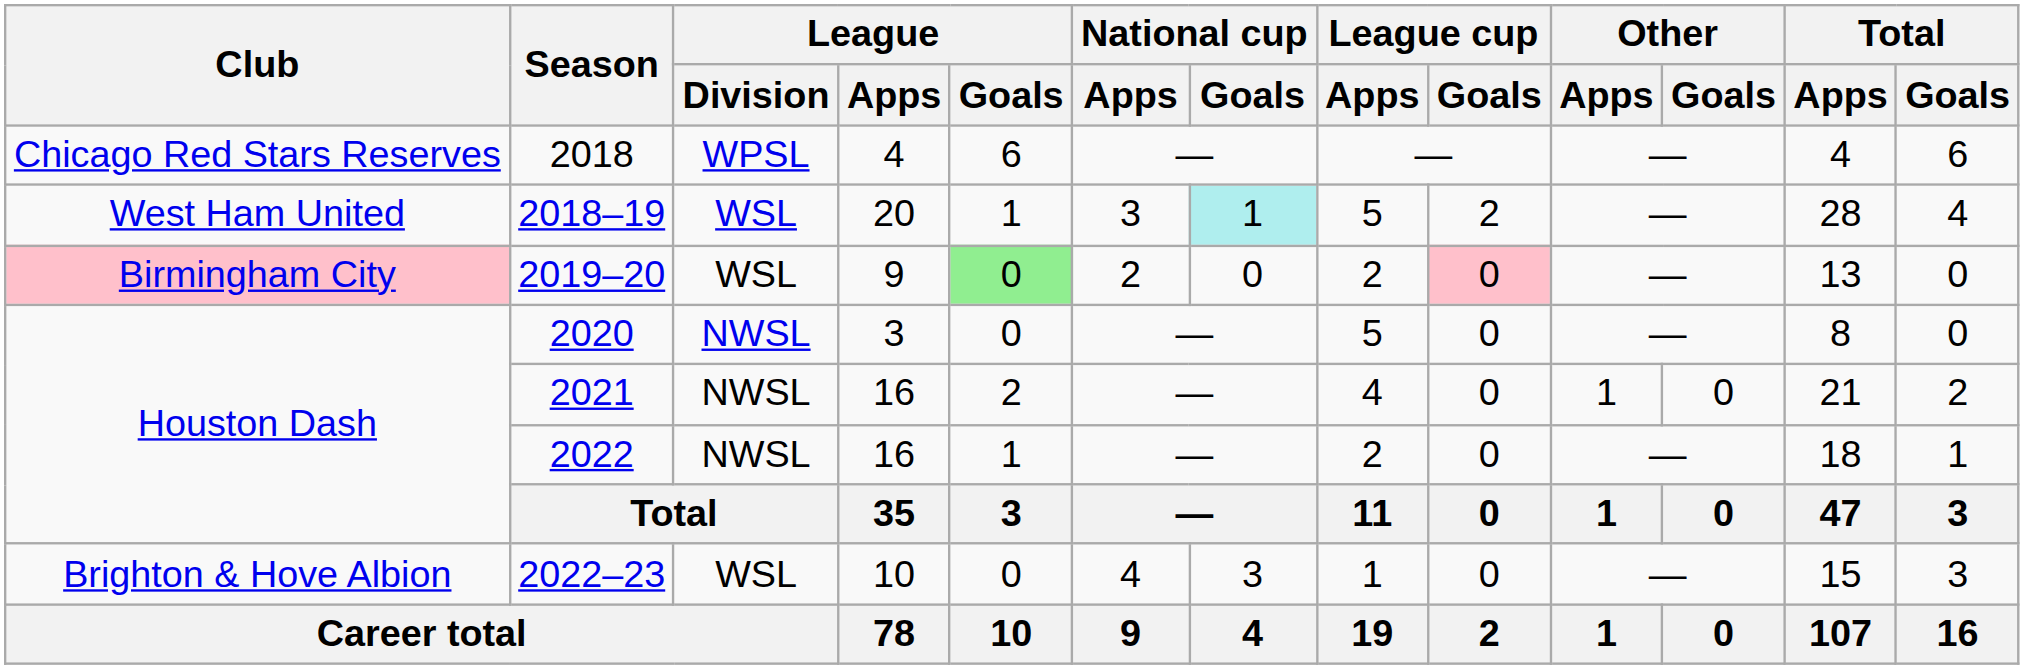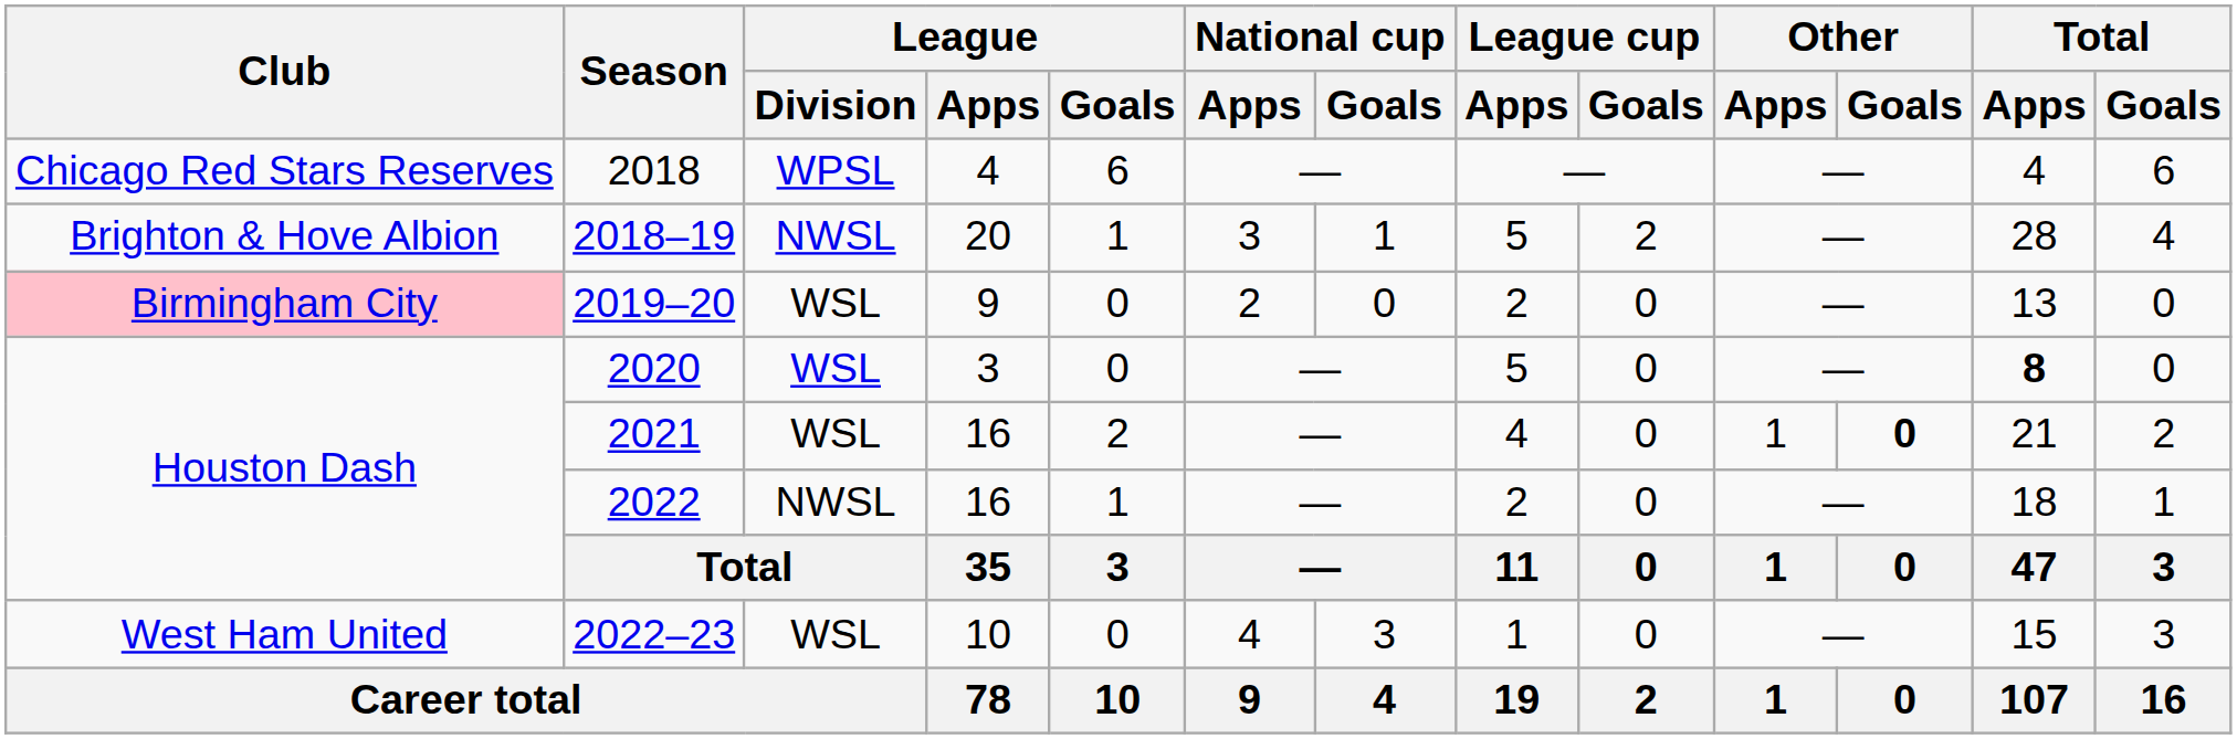2018–19 | Club: West Ham United -> Brighton & Hove Albion
2018–19 | League / Division: WSL -> NWSL
2018–19 | National cup / Goals: paleturquoise background -> no background
2019–20 | League / Goals: lightgreen background -> no background
2019–20 | League cup / Goals: pink background -> no background
2020 | League / Division: NWSL -> WSL
2020 | Total / Apps: normal -> bold
2021 | League / Division: NWSL -> WSL
2021 | Other / Goals: normal -> bold
2022–23 | Club: Brighton & Hove Albion -> West Ham United
